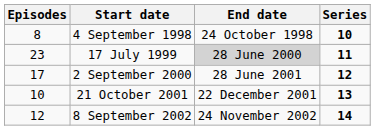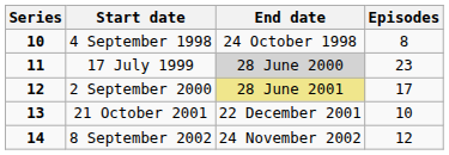columns swapped: Series <-> Episodes
2 September 2000 | End date: no background -> khaki background
